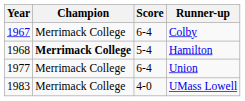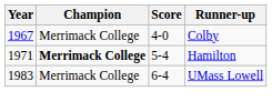Colby | Score: 6-4 -> 4-0
Hamilton | Year: 1968 -> 1971
- row: 1977 | Merrimack College | 6-4 | Union
UMass Lowell | Score: 4-0 -> 6-4
